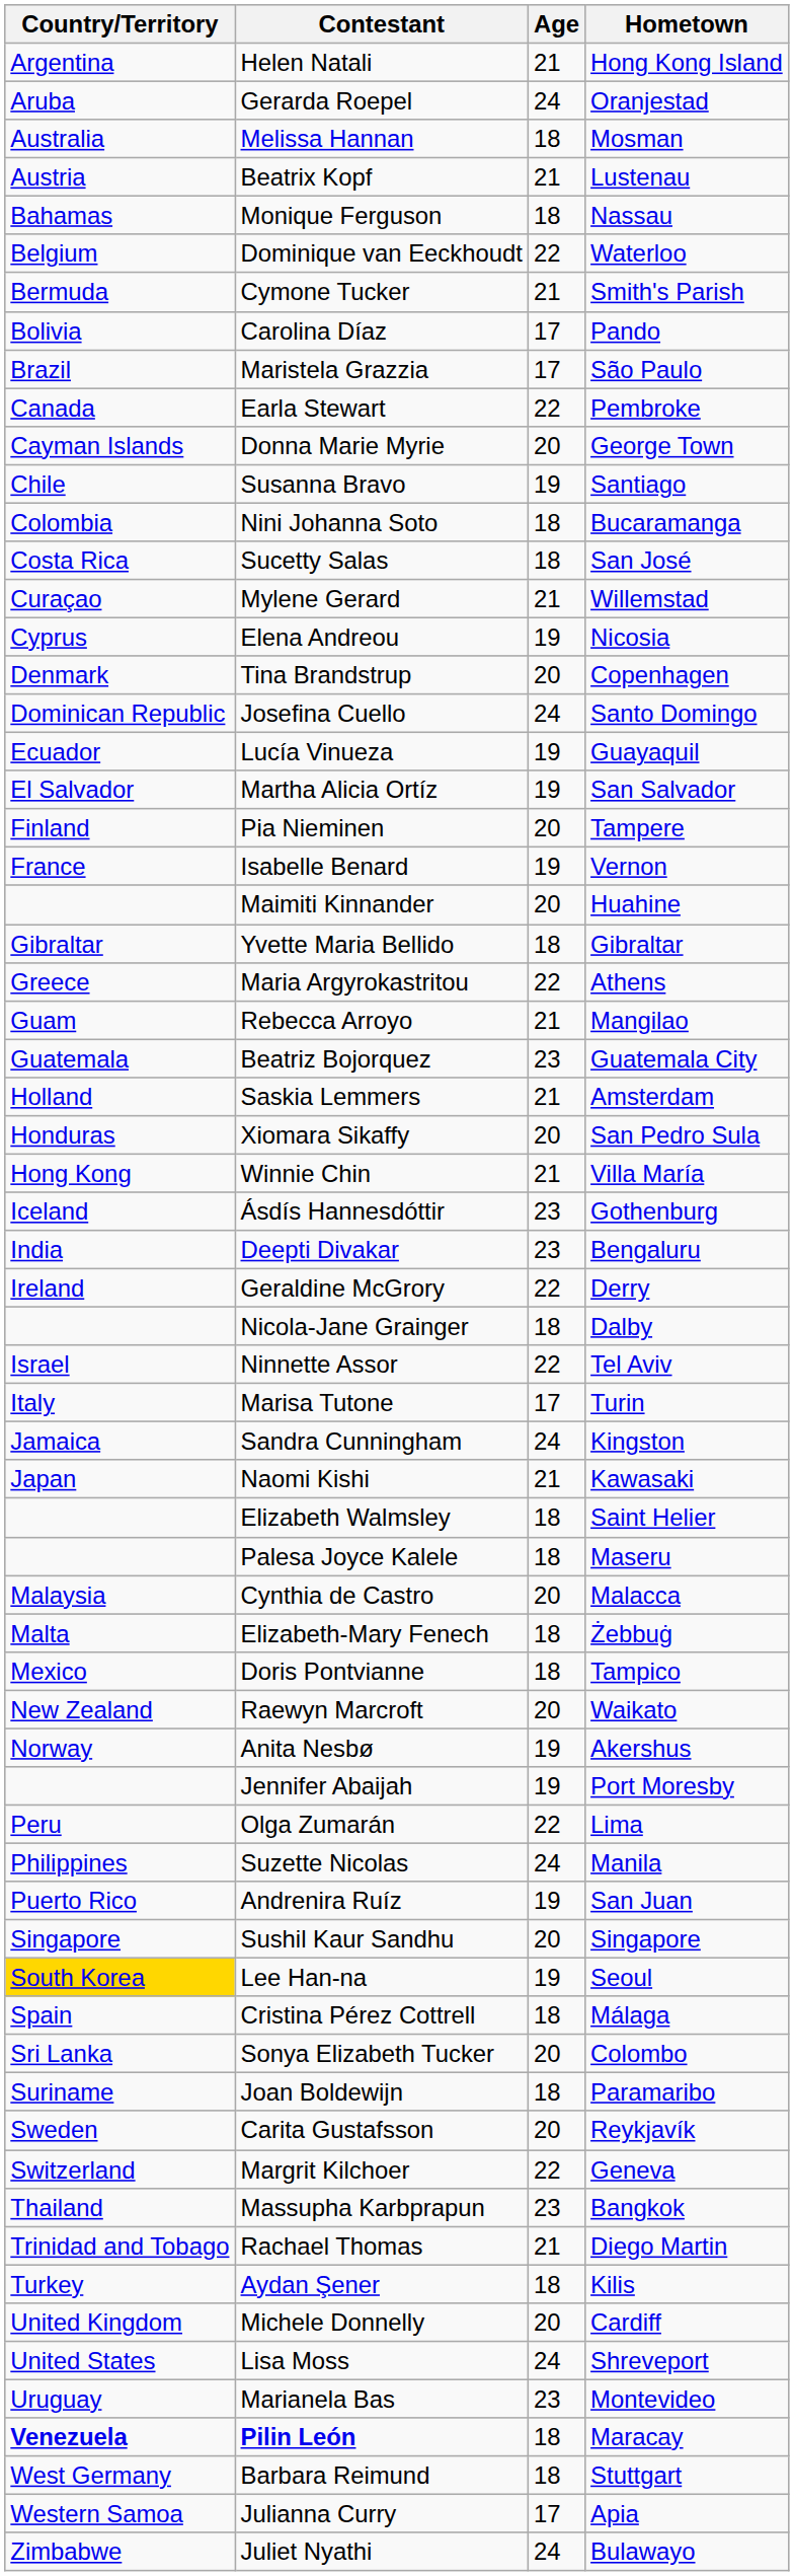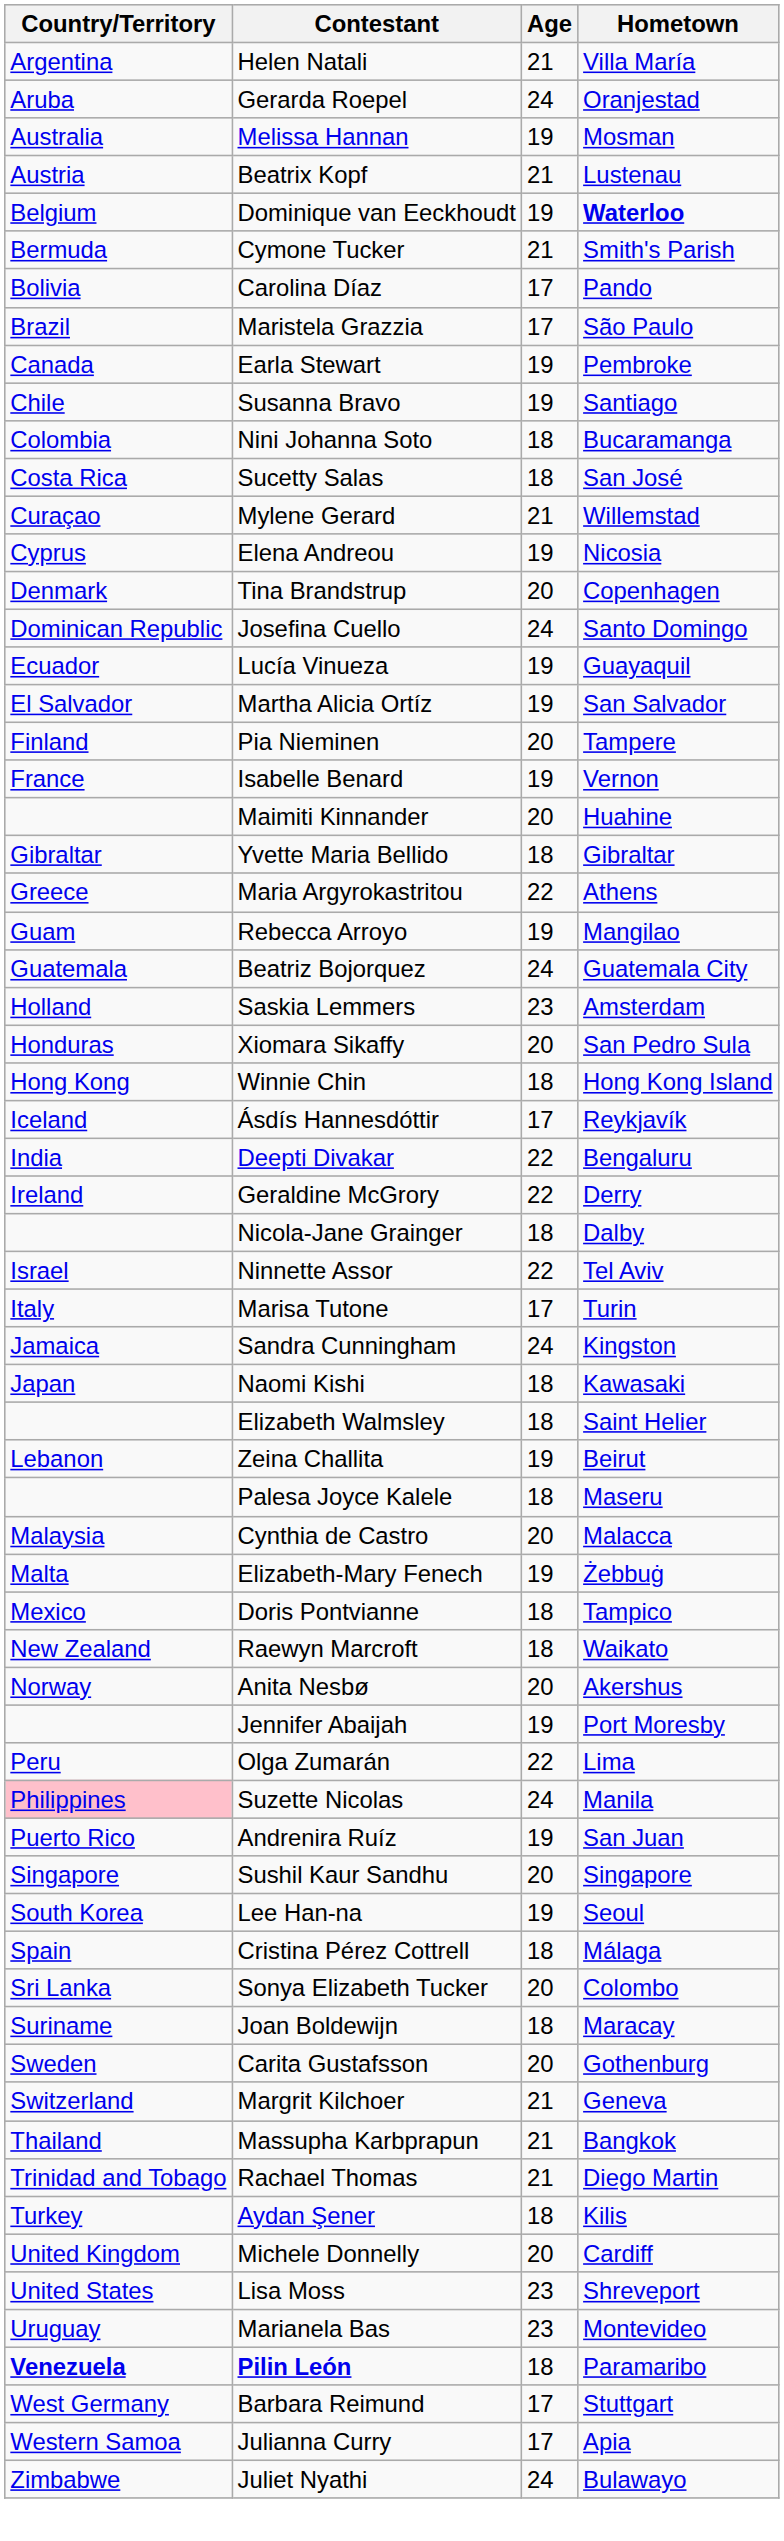Helen Natali | Hometown: Hong Kong Island -> Villa María
Melissa Hannan | Age: 18 -> 19
- row: Bahamas | Monique Ferguson | 18 | Nassau
Dominique van Eeckhoudt | Age: 22 -> 19
Dominique van Eeckhoudt | Hometown: normal -> bold
Earla Stewart | Age: 22 -> 19
- row: Cayman Islands | Donna Marie Myrie | 20 | George Town
Rebecca Arroyo | Age: 21 -> 19
Beatriz Bojorquez | Age: 23 -> 24
Saskia Lemmers | Age: 21 -> 23
Winnie Chin | Age: 21 -> 18
Winnie Chin | Hometown: Villa María -> Hong Kong Island
Ásdís Hannesdóttir | Age: 23 -> 17
Ásdís Hannesdóttir | Hometown: Gothenburg -> Reykjavík
Deepti Divakar | Age: 23 -> 22
Naomi Kishi | Age: 21 -> 18
+ row: Lebanon | Zeina Challita | 19 | Beirut
Elizabeth-Mary Fenech | Age: 18 -> 19
Raewyn Marcroft | Age: 20 -> 18
Anita Nesbø | Age: 19 -> 20
Suzette Nicolas | Country/Territory: no background -> pink background
Lee Han-na | Country/Territory: gold background -> no background
Joan Boldewijn | Hometown: Paramaribo -> Maracay
Carita Gustafsson | Hometown: Reykjavík -> Gothenburg
Margrit Kilchoer | Age: 22 -> 21
Massupha Karbprapun | Age: 23 -> 21
Lisa Moss | Age: 24 -> 23
Pilin León | Hometown: Maracay -> Paramaribo
Barbara Reimund | Age: 18 -> 17
